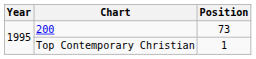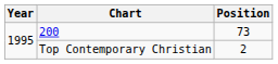Top Contemporary Christian | Position: 1 -> 2
